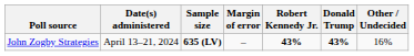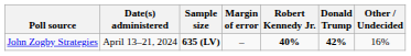John Zogby Strategies | Robert Kennedy Jr.: 43% -> 40%
John Zogby Strategies | Donald Trump: 43% -> 42%
